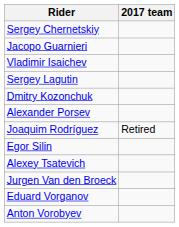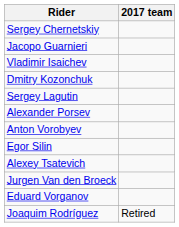rows swapped: Dmitry Kozonchuk <-> Sergey Lagutin
rows swapped: Joaquim Rodríguez <-> Anton Vorobyev
